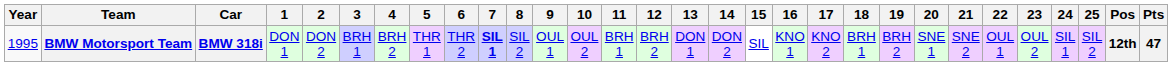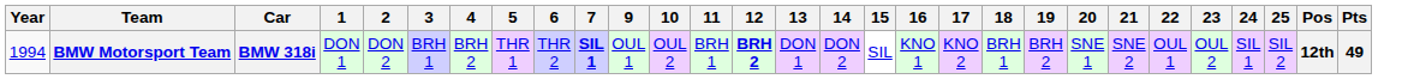- column: 8 | SIL 2
BMW Motorsport Team | Year: 1995 -> 1994
BMW Motorsport Team | 12: normal -> bold
BMW Motorsport Team | Pts: 47 -> 49
